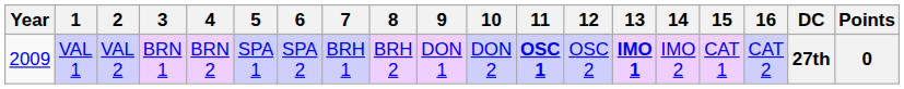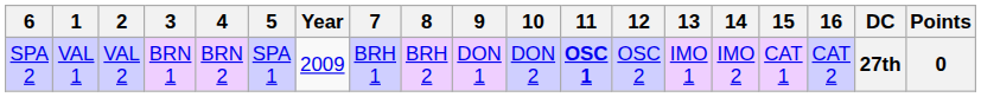columns swapped: Year <-> 6
VAL 1 | 13: bold -> normal
